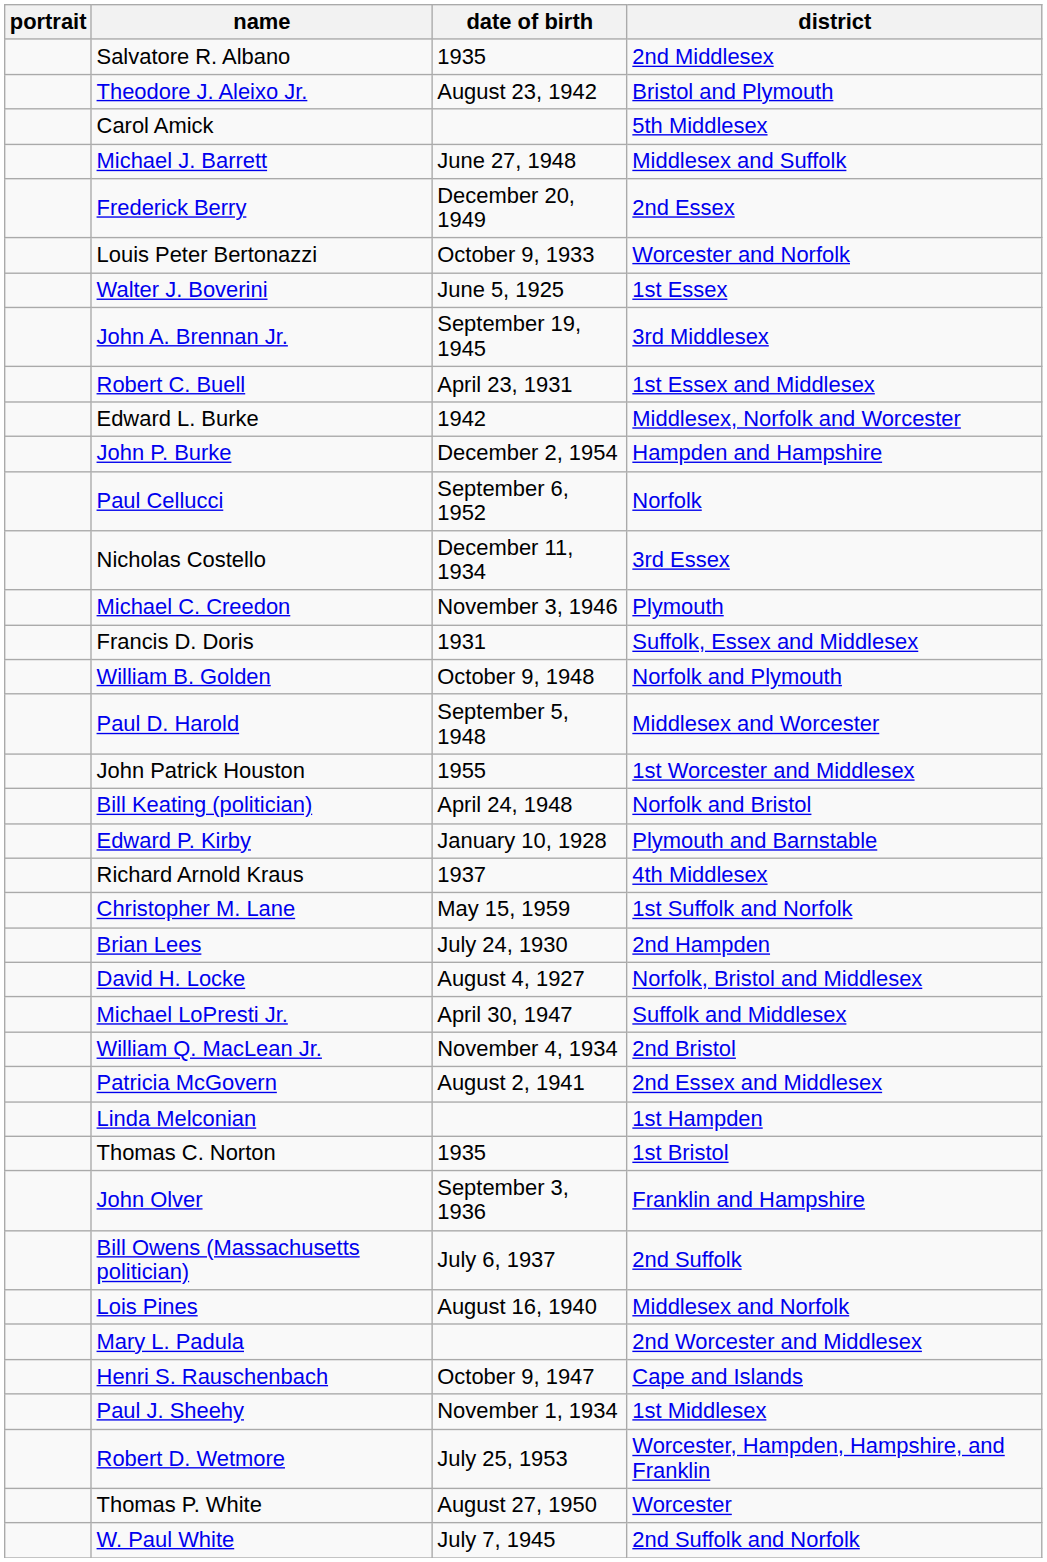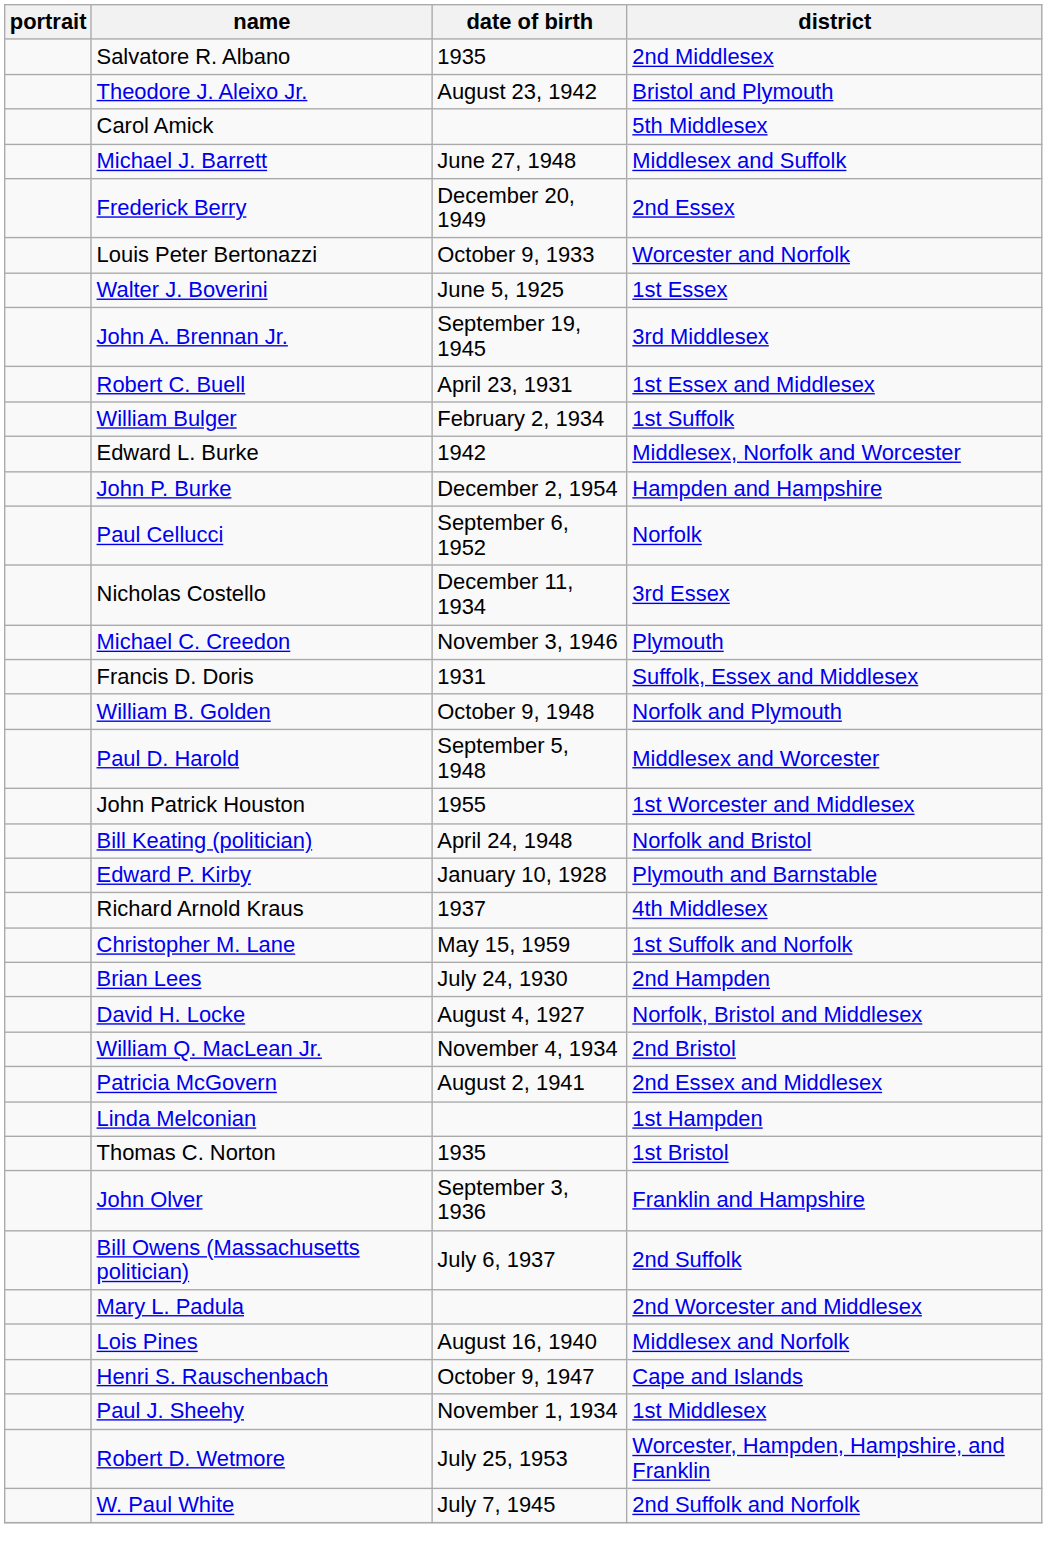+ row: William Bulger | February 2, 1934 | 1st Suffolk
- row: Michael LoPresti Jr. | April 30, 1947 | Suffolk and Middlesex
rows swapped: Mary L. Padula <-> Lois Pines
- row: Thomas P. White | August 27, 1950 | Worcester
